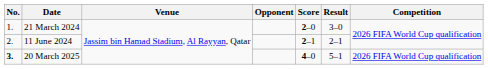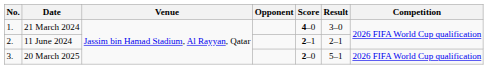21 March 2024 | Score: 2–0 -> 4–0
20 March 2025 | No.: bold -> normal
20 March 2025 | Score: 4–0 -> 2–0
